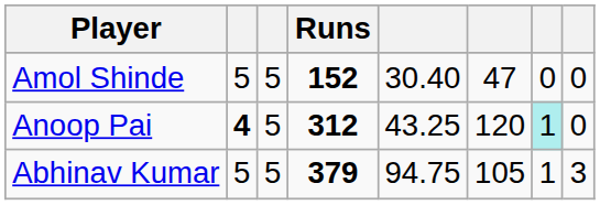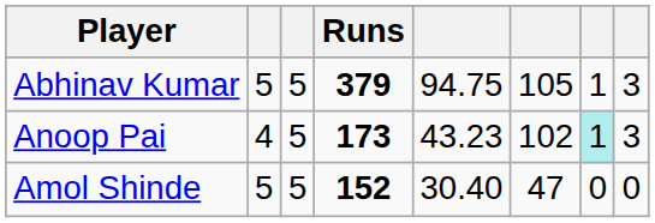rows swapped: Abhinav Kumar <-> Amol Shinde
Anoop Pai | column 2: bold -> normal
Anoop Pai | Runs: 312 -> 173
Anoop Pai | column 5: 43.25 -> 43.23
Anoop Pai | column 6: 120 -> 102
Anoop Pai | column 8: 0 -> 3
